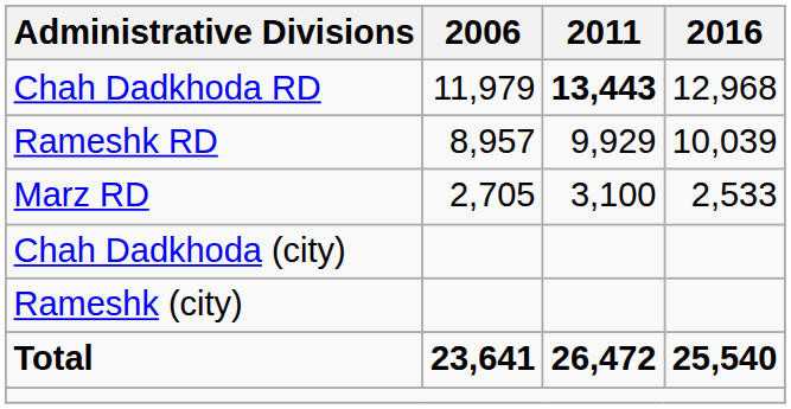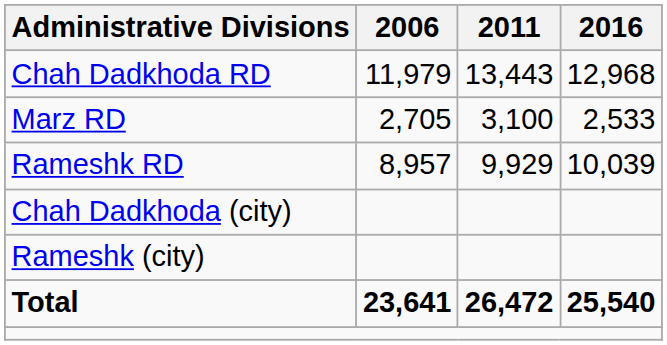Chah Dadkhoda RD | 2011: bold -> normal
rows swapped: Marz RD <-> Rameshk RD
